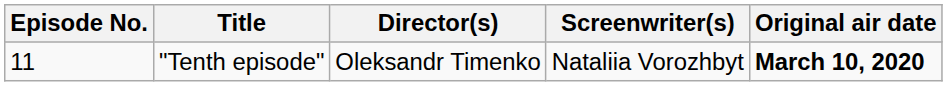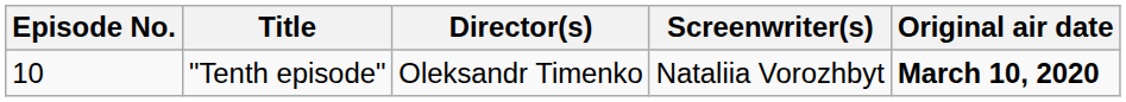"Tenth episode" | Episode No.: 11 -> 10
